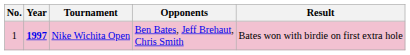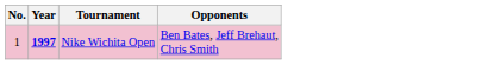- column: Result | Bates won with birdie on first extra hole
